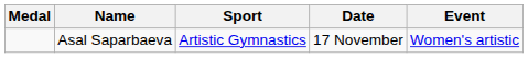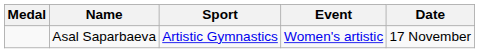columns swapped: Event <-> Date
